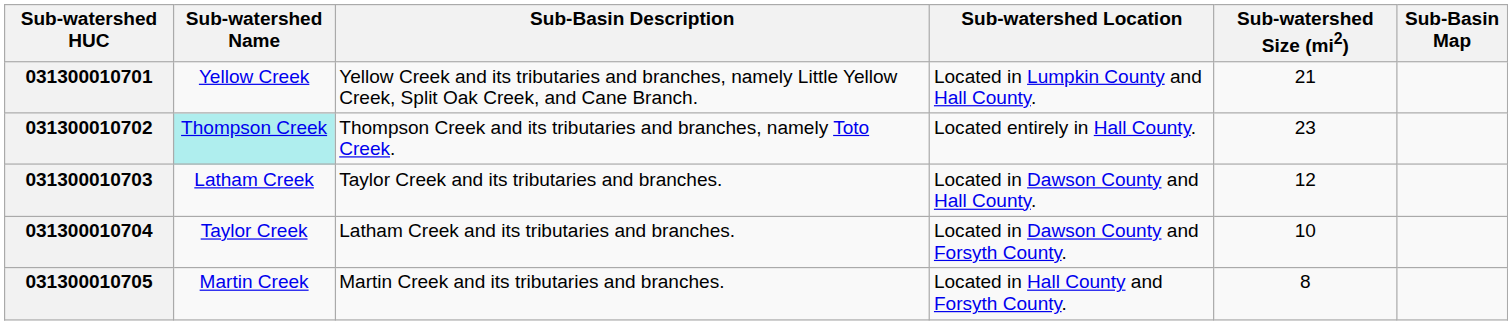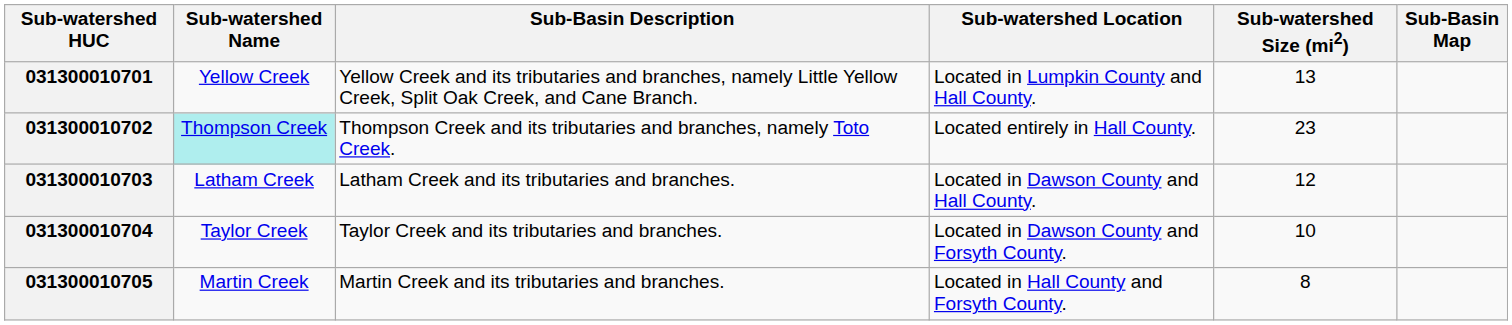031300010701 | Sub-watershed Size (mi2): 21 -> 13
031300010703 | Sub-Basin Description: Taylor Creek and its tributaries and branches. -> Latham Creek and its tributaries and branches.
031300010704 | Sub-Basin Description: Latham Creek and its tributaries and branches. -> Taylor Creek and its tributaries and branches.
